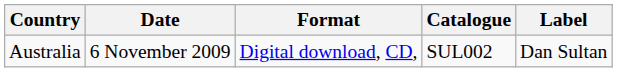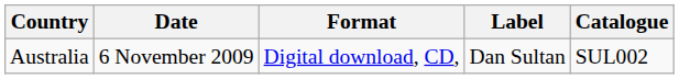columns swapped: Label <-> Catalogue
